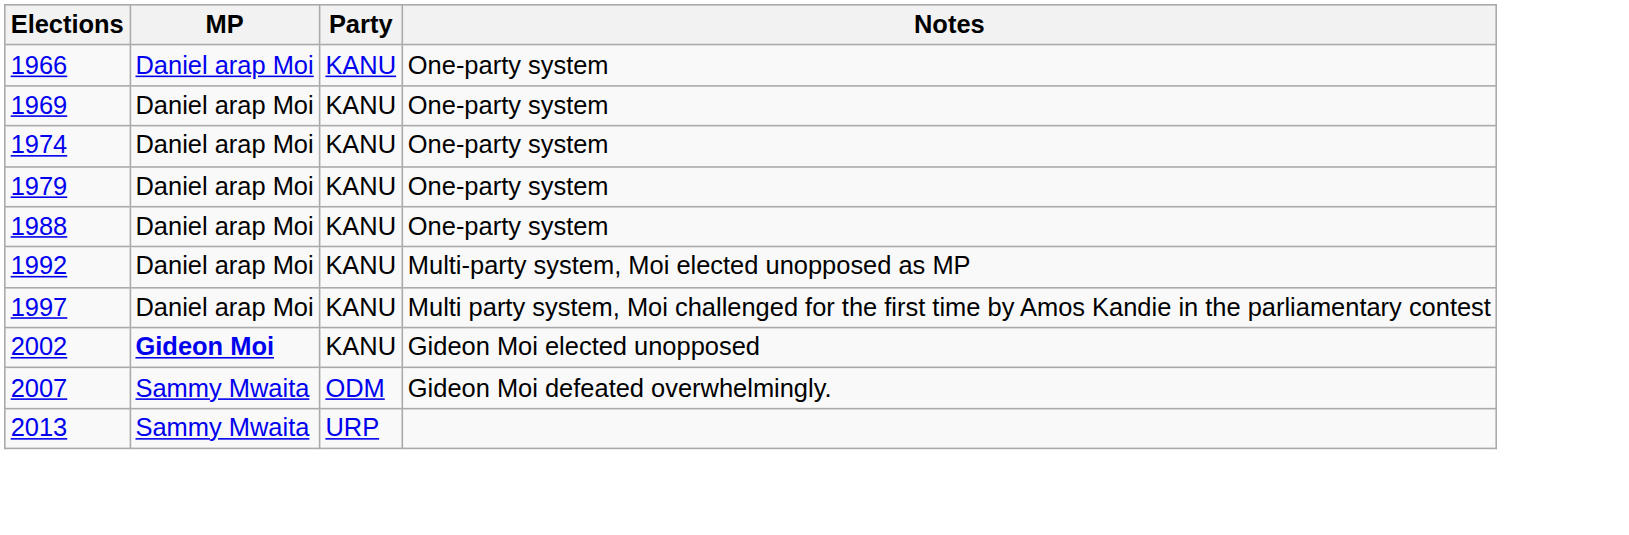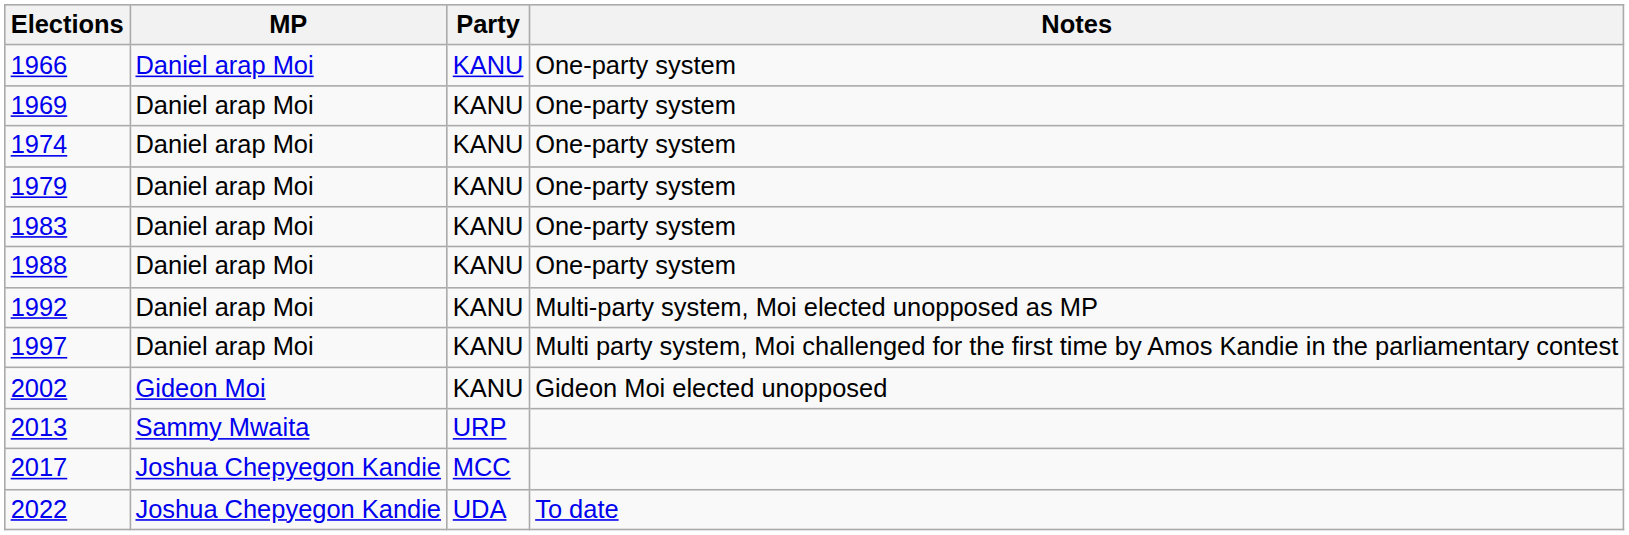+ row: 1983 | Daniel arap Moi | KANU | One-party system
2002 | MP: bold -> normal
- row: 2007 | Sammy Mwaita | ODM | Gideon Moi defeated overwhelmingly.
+ row: 2017 | Joshua Chepyegon Kandie | MCC
+ row: 2022 | Joshua Chepyegon Kandie | UDA | To date
